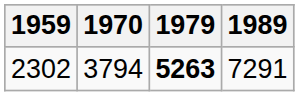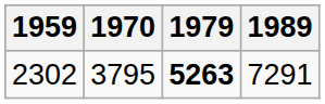2302 | 1970: 3794 -> 3795
